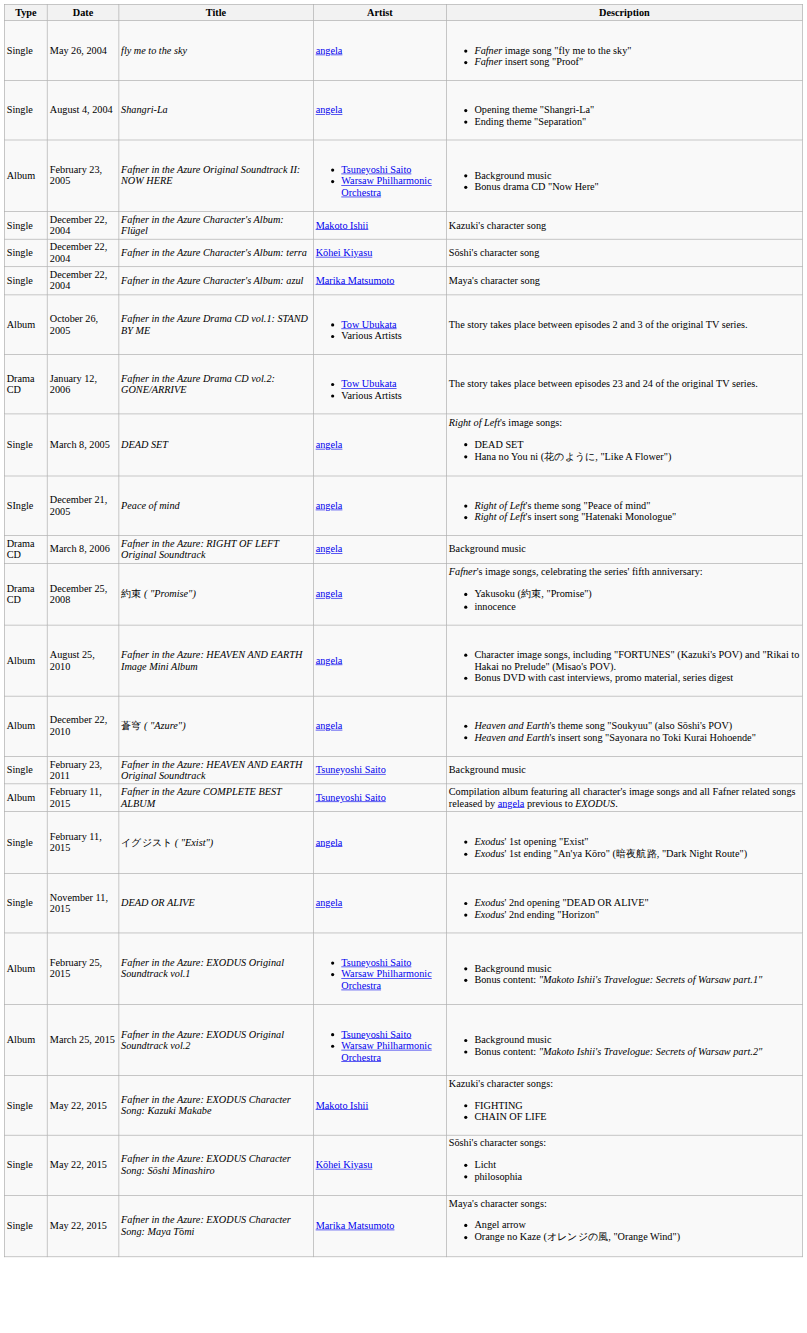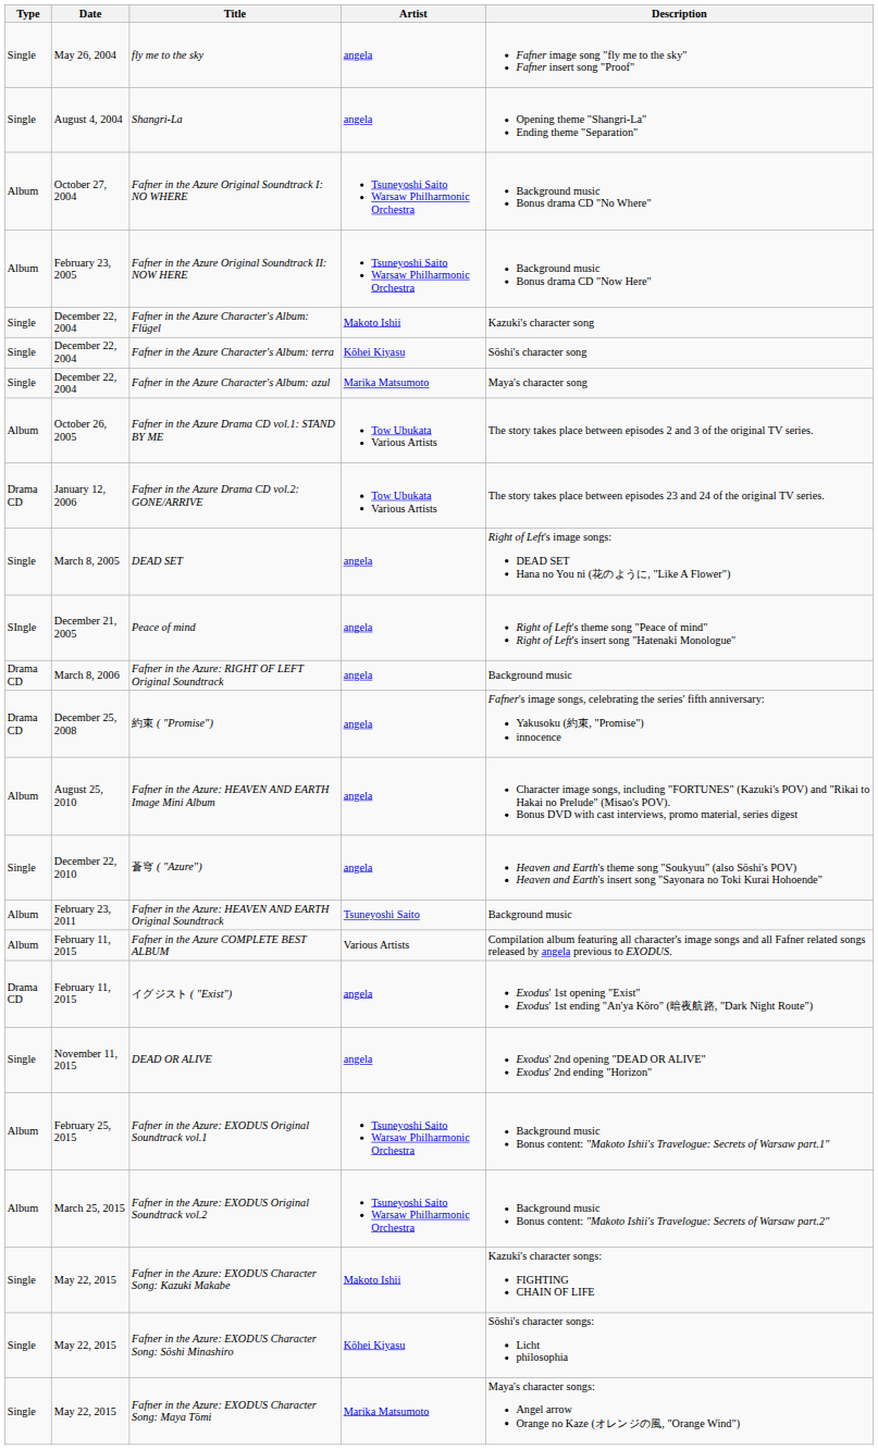+ row: Album | October 27, 2004 | Fafner in the Azure Original Soundtrack I: NO WHERE | Tsuneyoshi Saito Warsaw Philharmonic Orchestra | Background music Bonus drama CD "No Where"
蒼穹 ( "Azure") | Type: Album -> Single
Fafner in the Azure: HEAVEN AND EARTH Original Soundtrack | Type: Single -> Album
Fafner in the Azure COMPLETE BEST ALBUM | Artist: Tsuneyoshi Saito -> Various Artists
イグジスト ( "Exist") | Type: Single -> Drama CD
